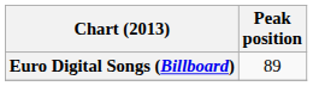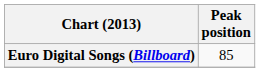Euro Digital Songs (Billboard) | Peak position: 89 -> 85
